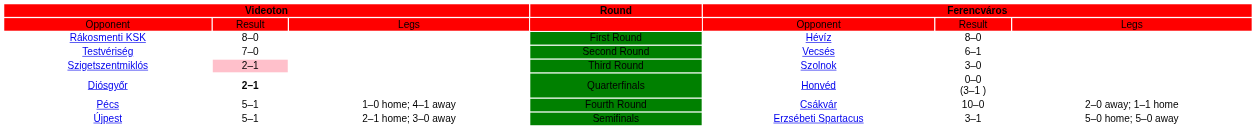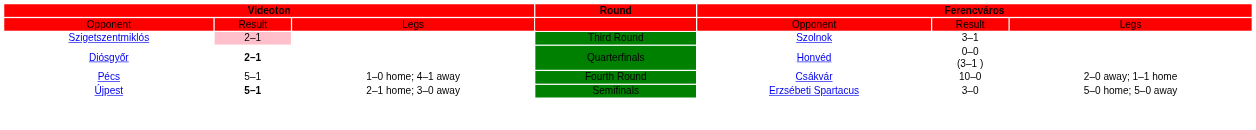- row: Rákosmenti KSK | 8–0 | First Round | Hévíz | 8–0
- row: Testvériség | 7–0 | Second Round | Vecsés | 6–1
Szigetszentmiklós | column 6: 3–0 -> 3–1
Újpest | column 2: normal -> bold
Újpest | column 6: 3–1 -> 3–0
